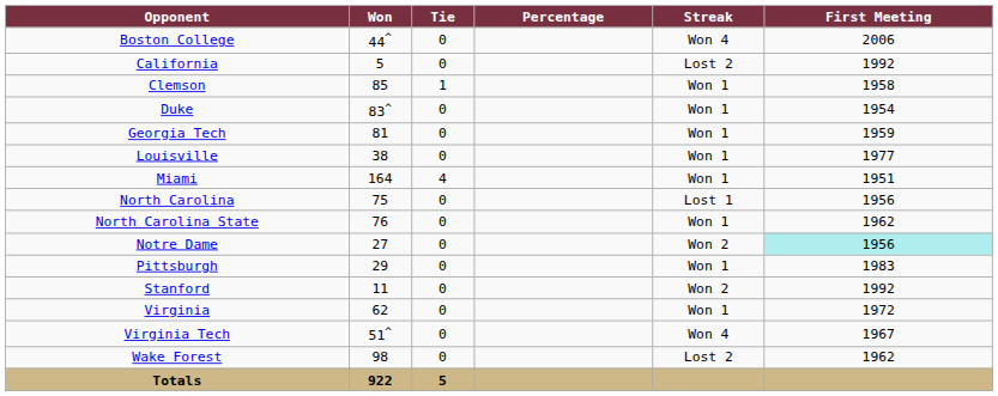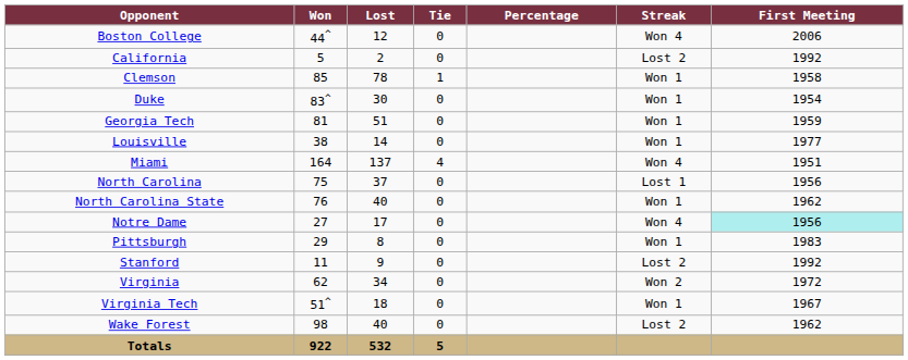+ column: Lost | 12 | 2 | 78 | 30 | 51 | 14 | 137 | 37 | 40 | 17 | 8 | 9 | 34 | 18 | 40 | 532
Miami | Streak: Won 1 -> Won 4
Notre Dame | Streak: Won 2 -> Won 4
Stanford | Streak: Won 2 -> Lost 2
Virginia | Streak: Won 1 -> Won 2
Virginia Tech | Streak: Won 4 -> Won 1
